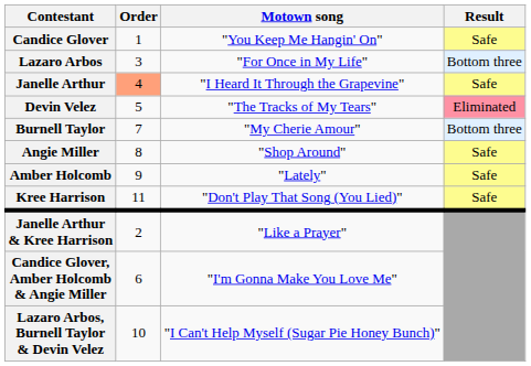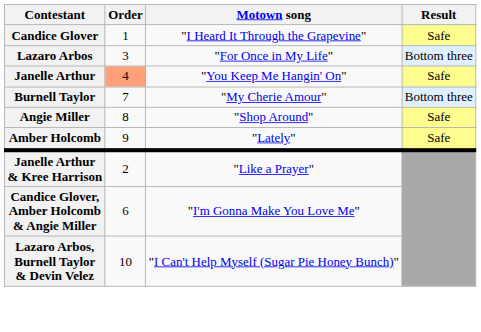Candice Glover | Motown song: "You Keep Me Hangin' On" -> "I Heard It Through the Grapevine"
Janelle Arthur | Motown song: "I Heard It Through the Grapevine" -> "You Keep Me Hangin' On"
- row: Devin Velez | 5 | "The Tracks of My Tears" | Eliminated
- row: Kree Harrison | 11 | "Don't Play That Song (You Lied)" | Safe
